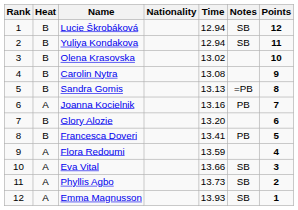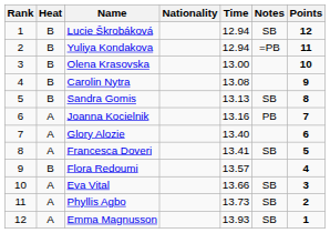Yuliya Kondakova | Notes: SB -> =PB
Olena Krasovska | Time: 13.02 -> 13.00
Sandra Gomis | Notes: =PB -> SB
Glory Alozie | Heat: B -> A
Glory Alozie | Time: 13.20 -> 13.40
Francesca Doveri | Heat: B -> A
Francesca Doveri | Notes: PB -> SB
Flora Redoumi | Heat: A -> B
Flora Redoumi | Time: 13.59 -> 13.57
